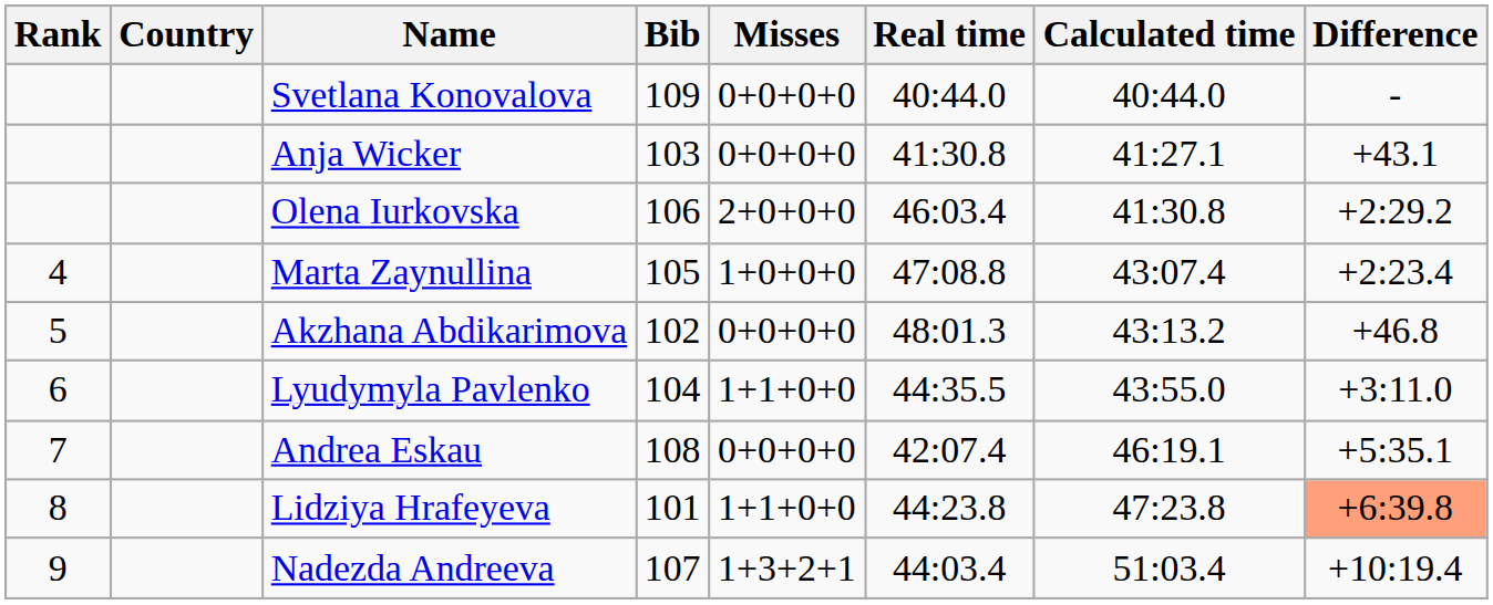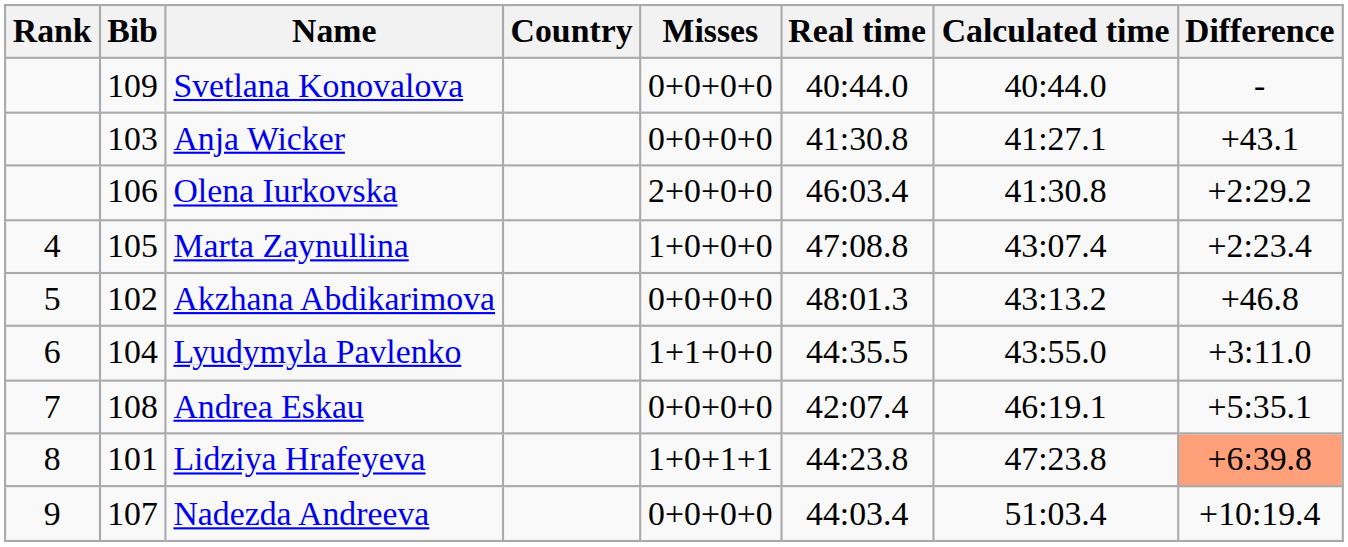columns swapped: Bib <-> Country
Lidziya Hrafeyeva | Misses: 1+1+0+0 -> 1+0+1+1
Nadezda Andreeva | Misses: 1+3+2+1 -> 0+0+0+0
